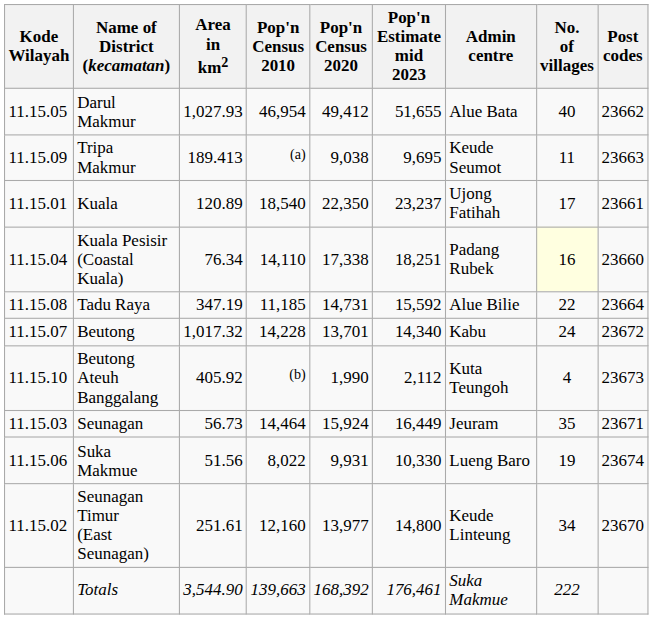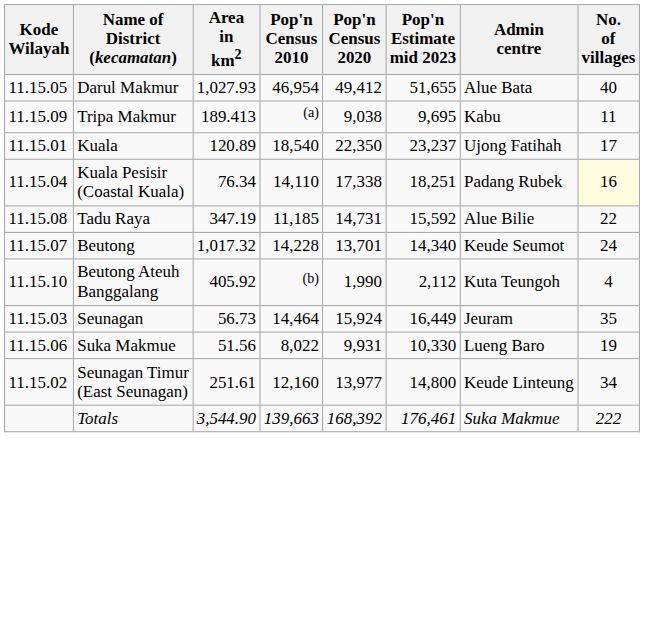- column: Post codes | 23662 | 23663 | 23661 | 23660 | 23664 | 23672 | 23673 | 23671 | 23674 | 23670
Tripa Makmur | Admin centre: Keude Seumot -> Kabu
Beutong | Admin centre: Kabu -> Keude Seumot
